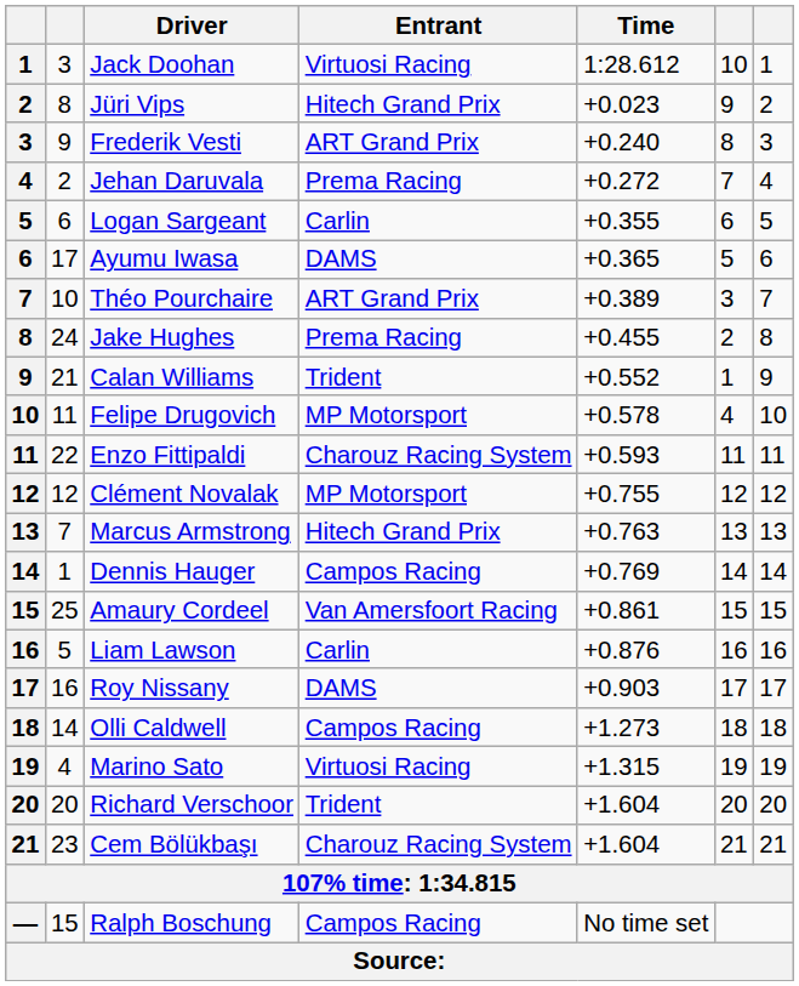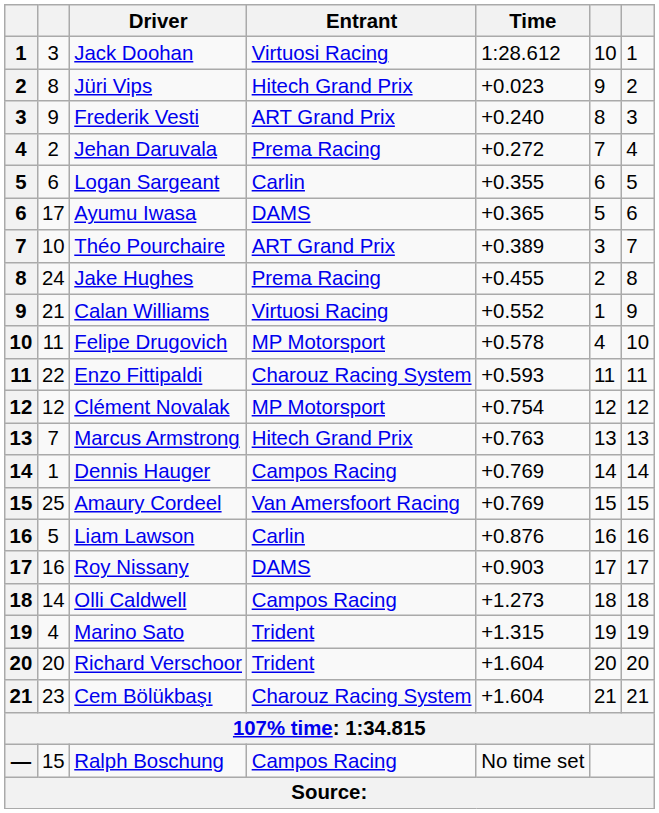Calan Williams | Entrant: Trident -> Virtuosi Racing
Clément Novalak | Time: +0.755 -> +0.754
Amaury Cordeel | Time: +0.861 -> +0.769
Marino Sato | Entrant: Virtuosi Racing -> Trident
